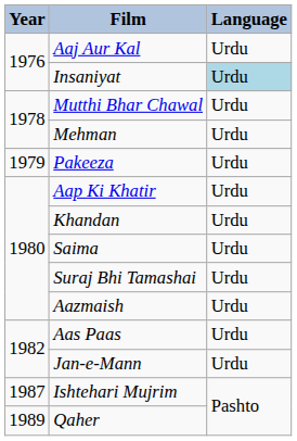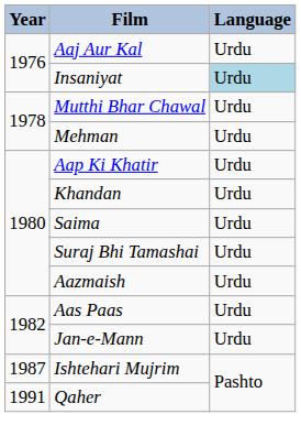- row: 1979 | Pakeeza | Urdu
Qaher | Year: 1989 -> 1991
